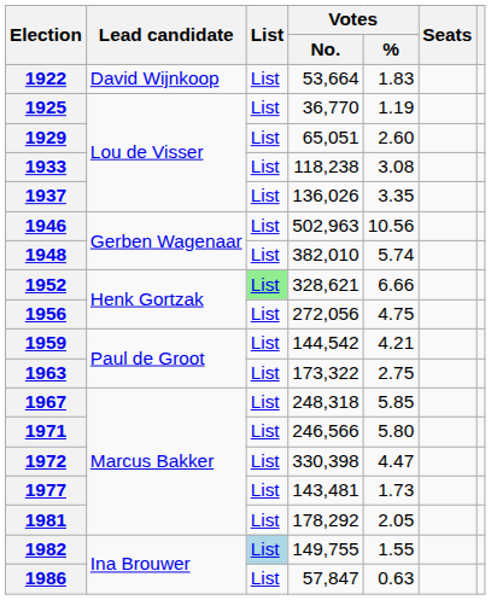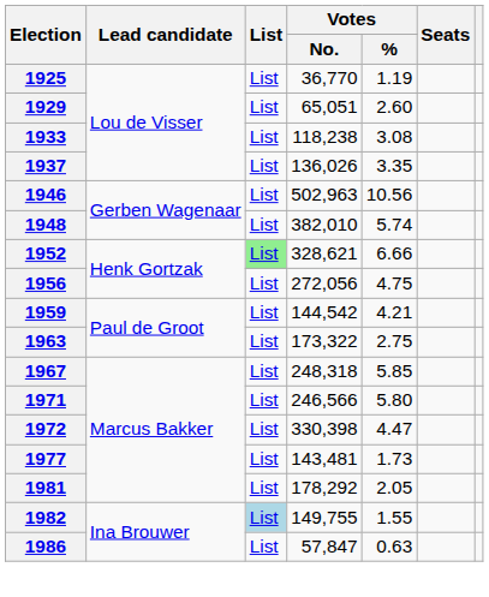- row: 1922 | David Wijnkoop | List | 53,664 | 1.83
